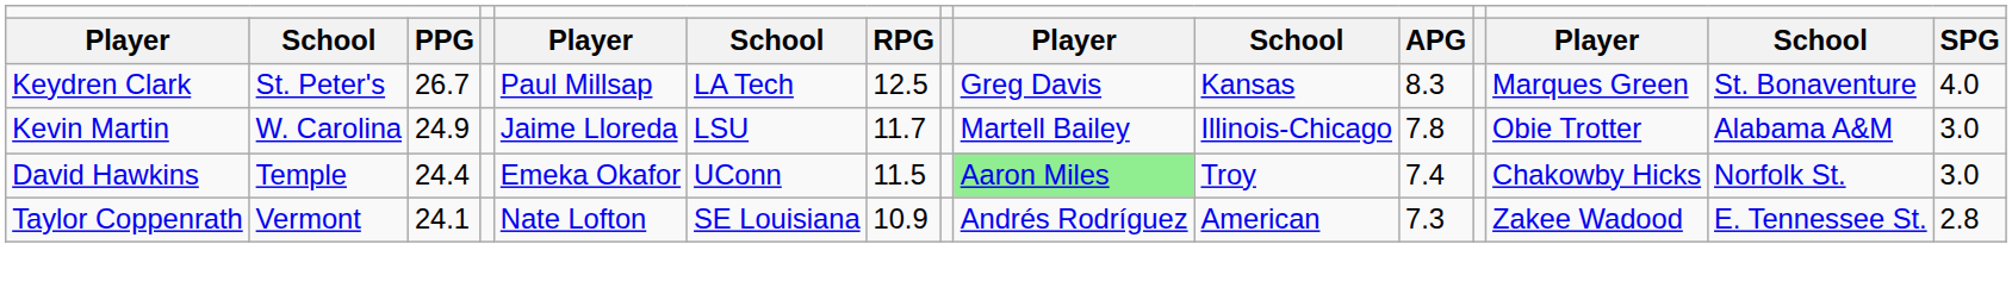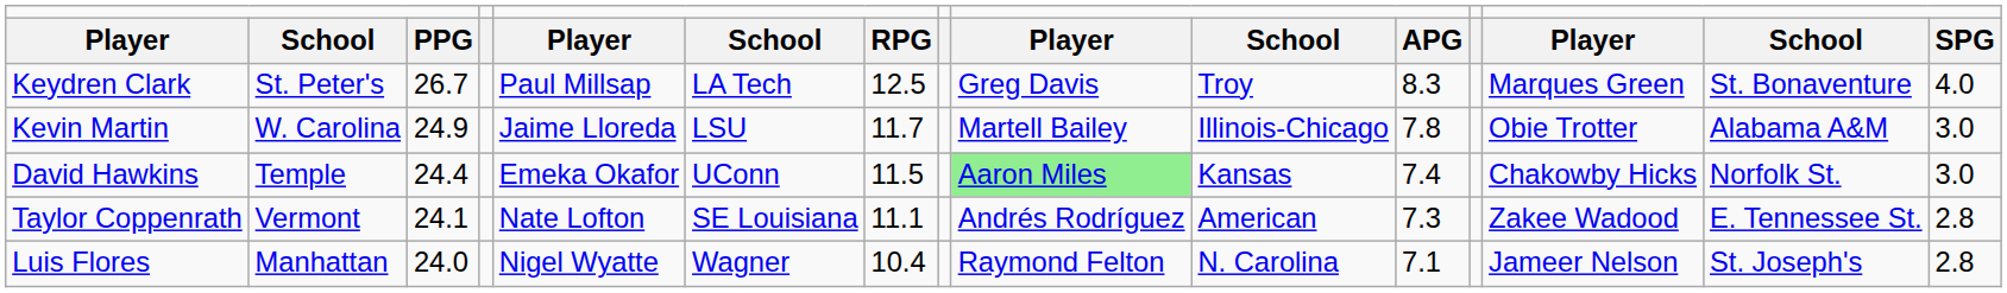Keydren Clark | column 10: Kansas -> Troy
David Hawkins | column 10: Troy -> Kansas
Taylor Coppenrath | column 7: 10.9 -> 11.1
+ row: Luis Flores | Manhattan | 24.0 | Nigel Wyatte | Wagner | 10.4 | Raymond Felton | N. Carolina | 7.1 | Jameer Nelson | St. Joseph's | 2.8
